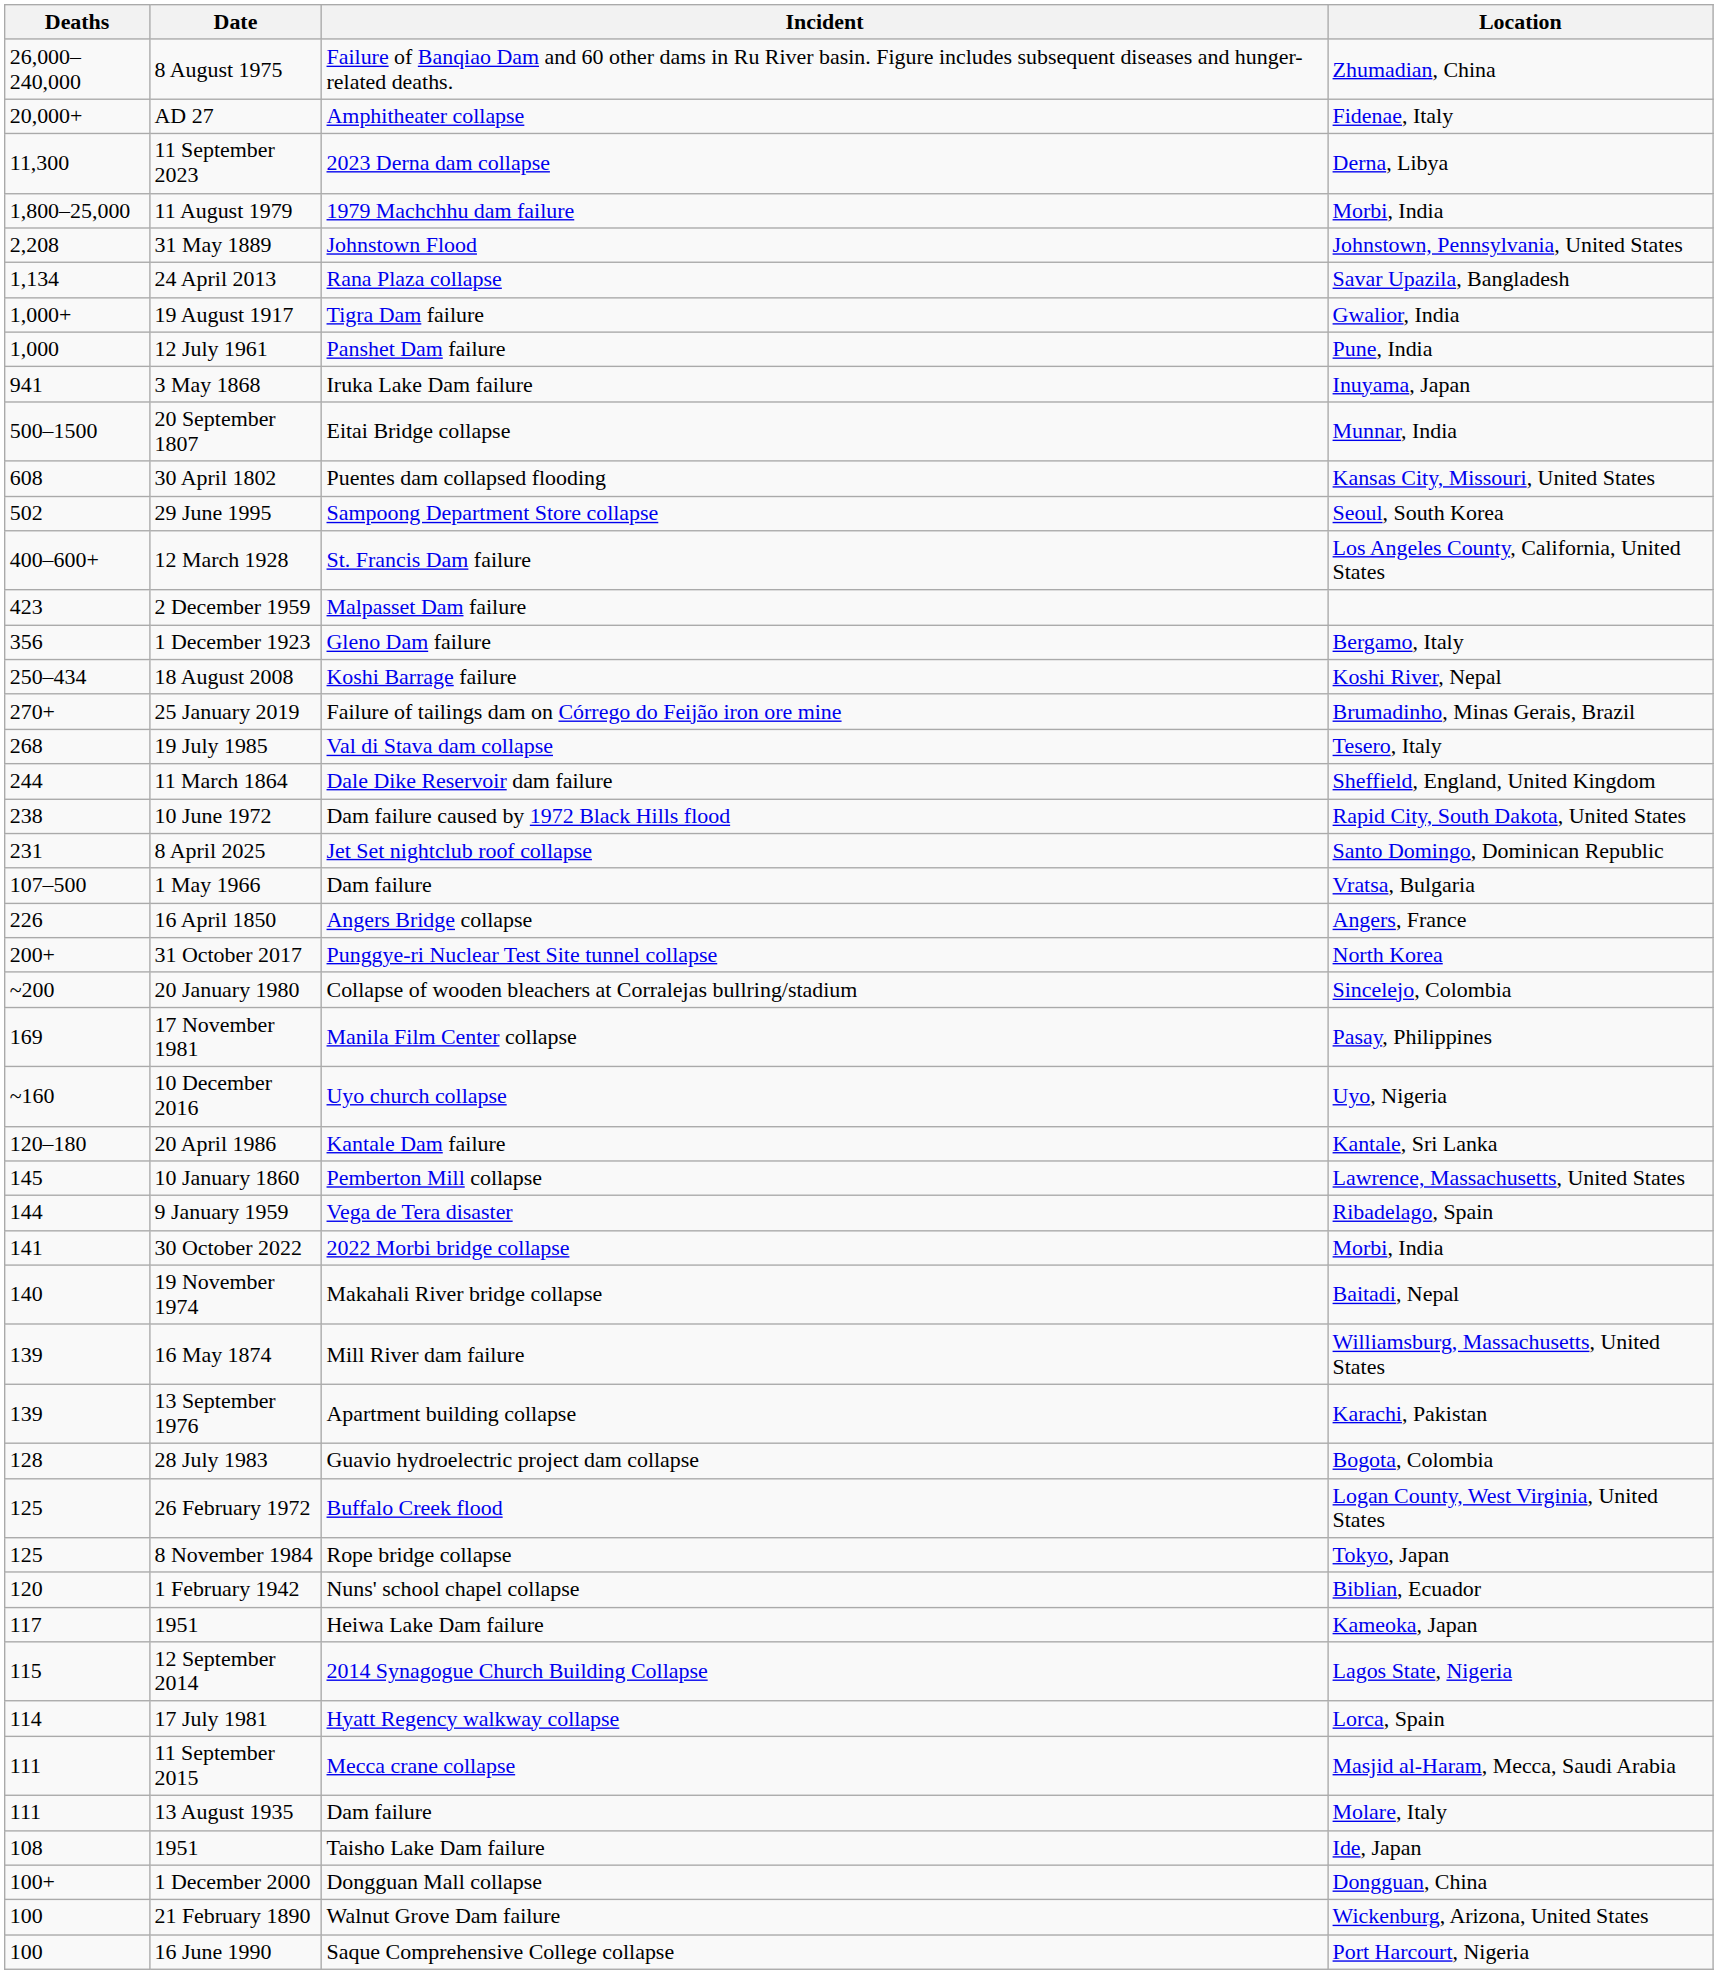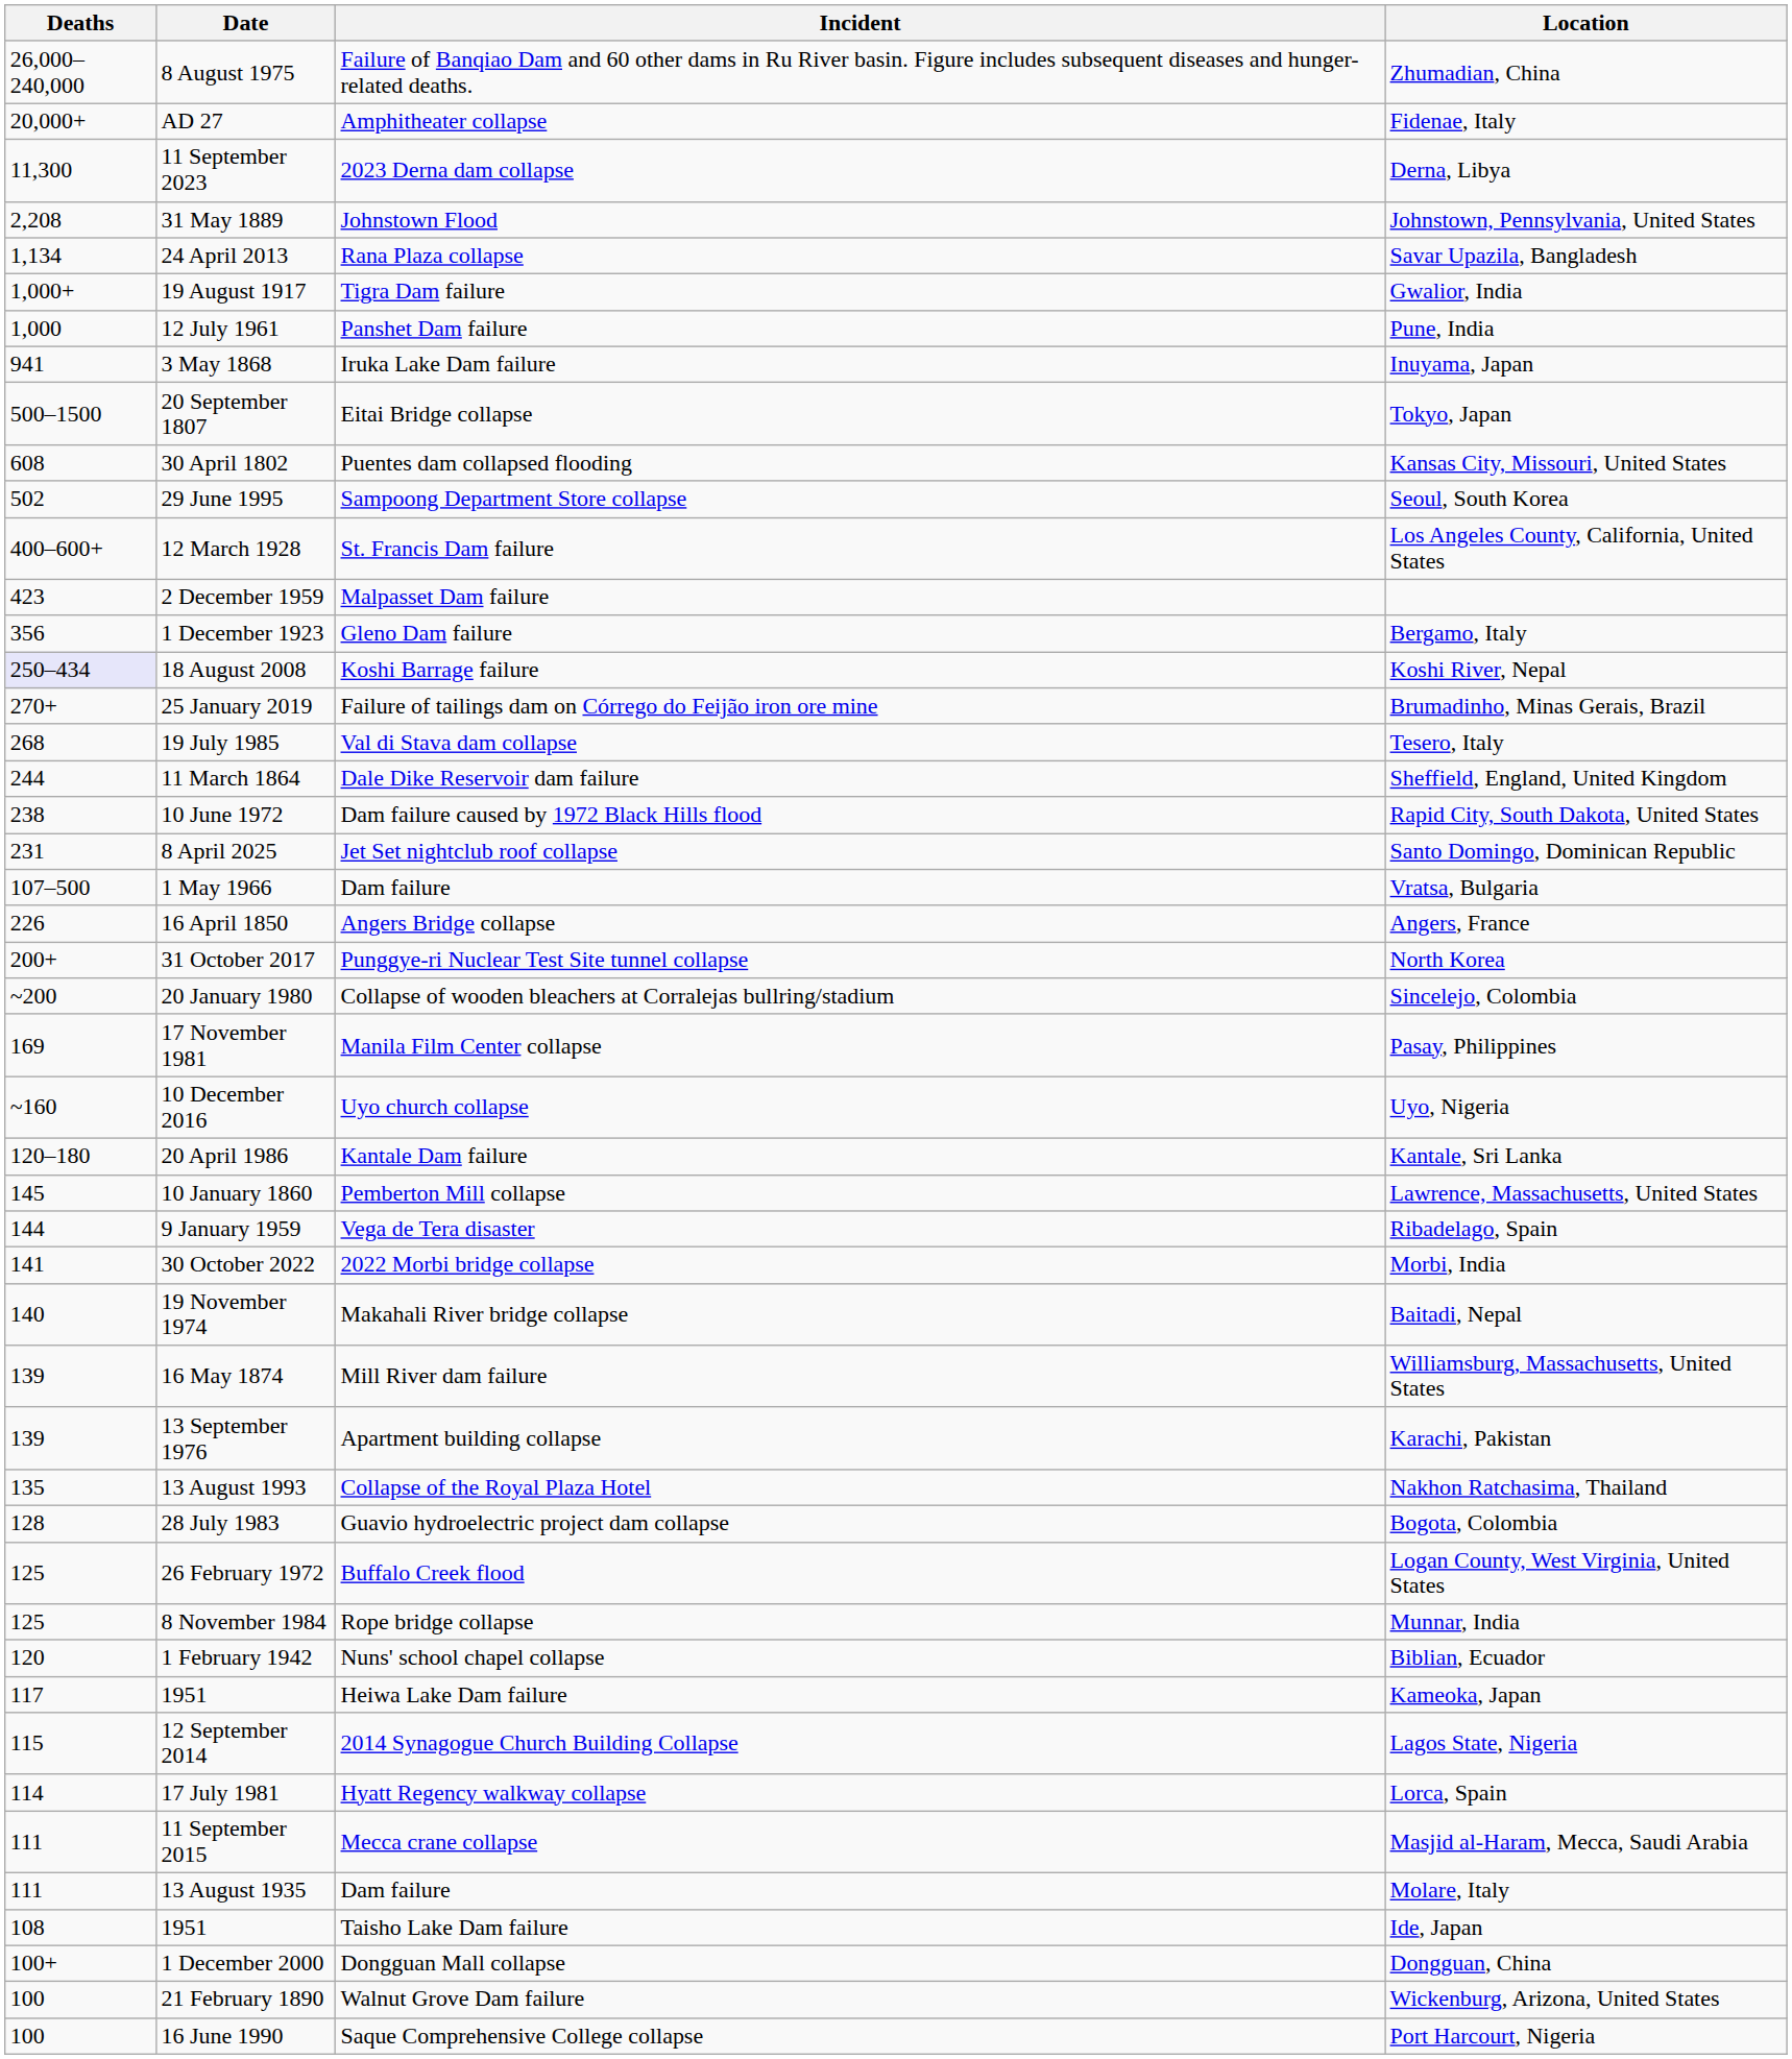- row: 1,800–25,000 | 11 August 1979 | 1979 Machchhu dam failure | Morbi, India
20 September 1807 | Location: Munnar, India -> Tokyo, Japan
18 August 2008 | Deaths: no background -> lavender background
+ row: 135 | 13 August 1993 | Collapse of the Royal Plaza Hotel | Nakhon Ratchasima, Thailand
8 November 1984 | Location: Tokyo, Japan -> Munnar, India
